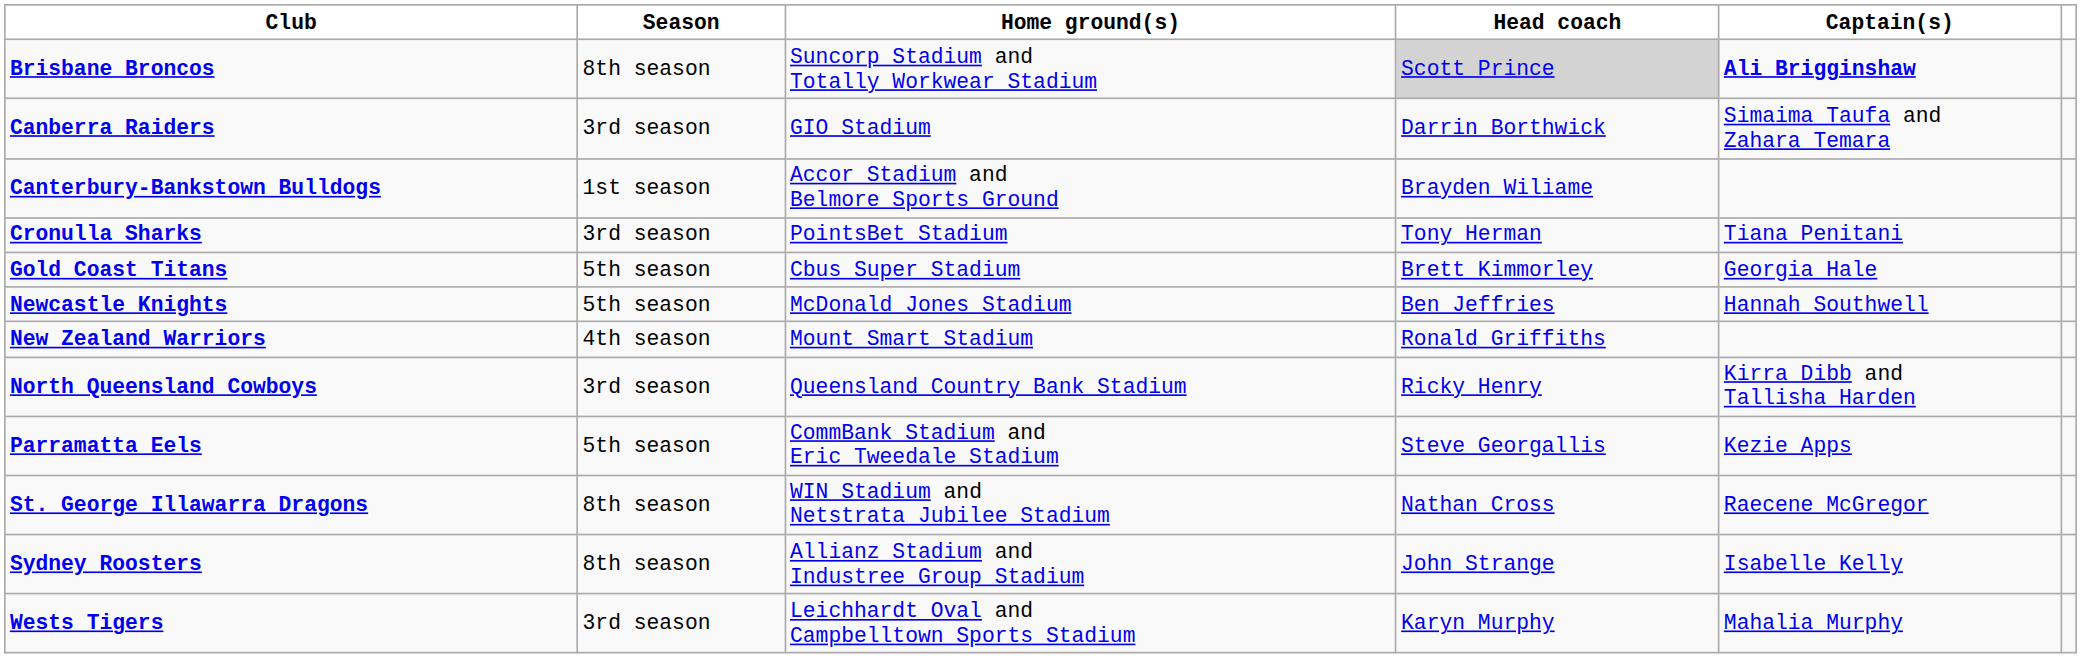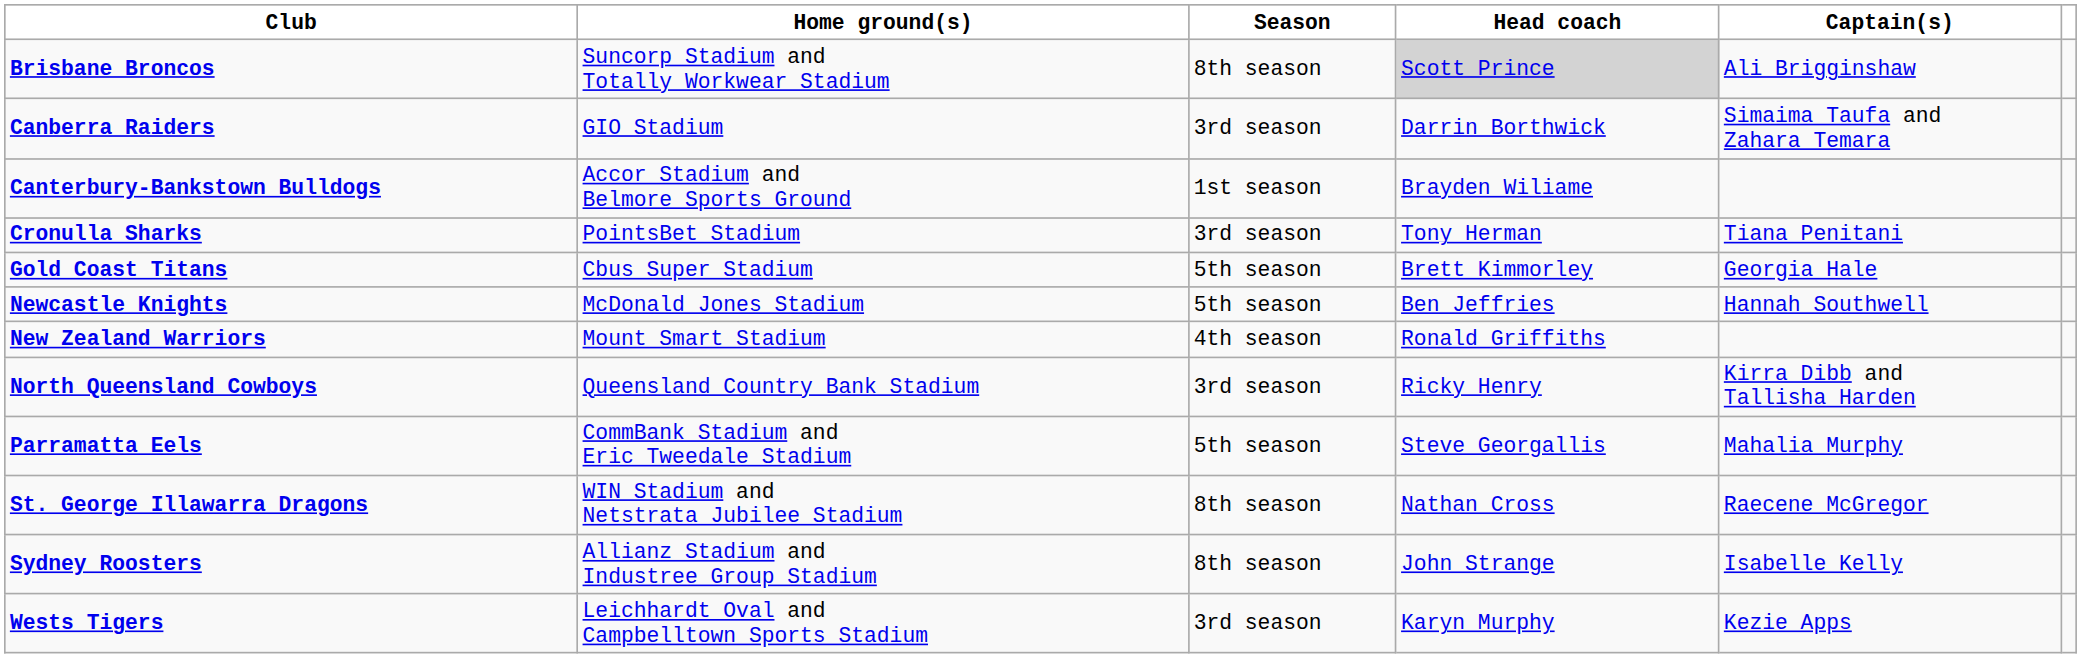columns swapped: Season <-> Home ground(s)
Brisbane Broncos | Captain(s): bold -> normal
Parramatta Eels | Captain(s): Kezie Apps -> Mahalia Murphy
Wests Tigers | Captain(s): Mahalia Murphy -> Kezie Apps
